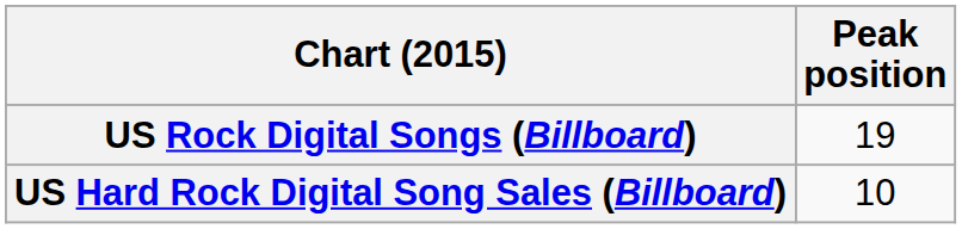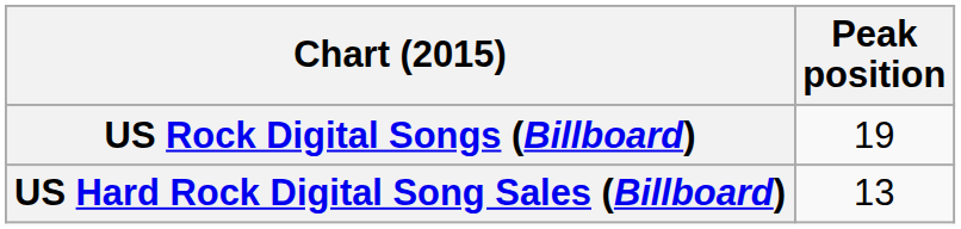US Hard Rock Digital Song Sales (Billboard) | Peak position: 10 -> 13
